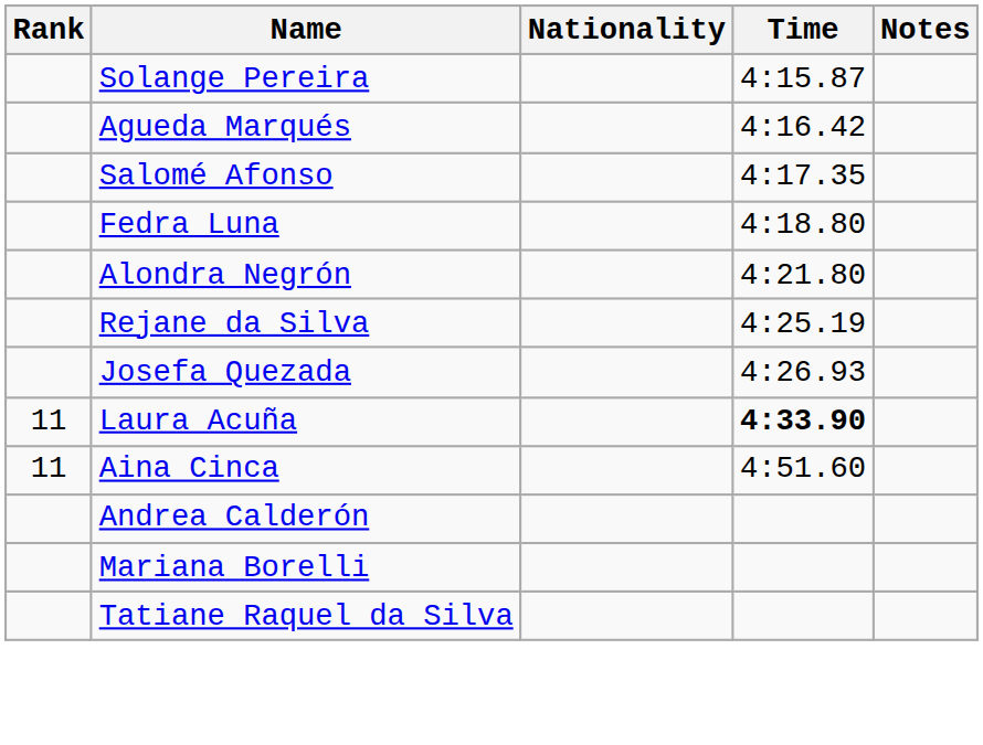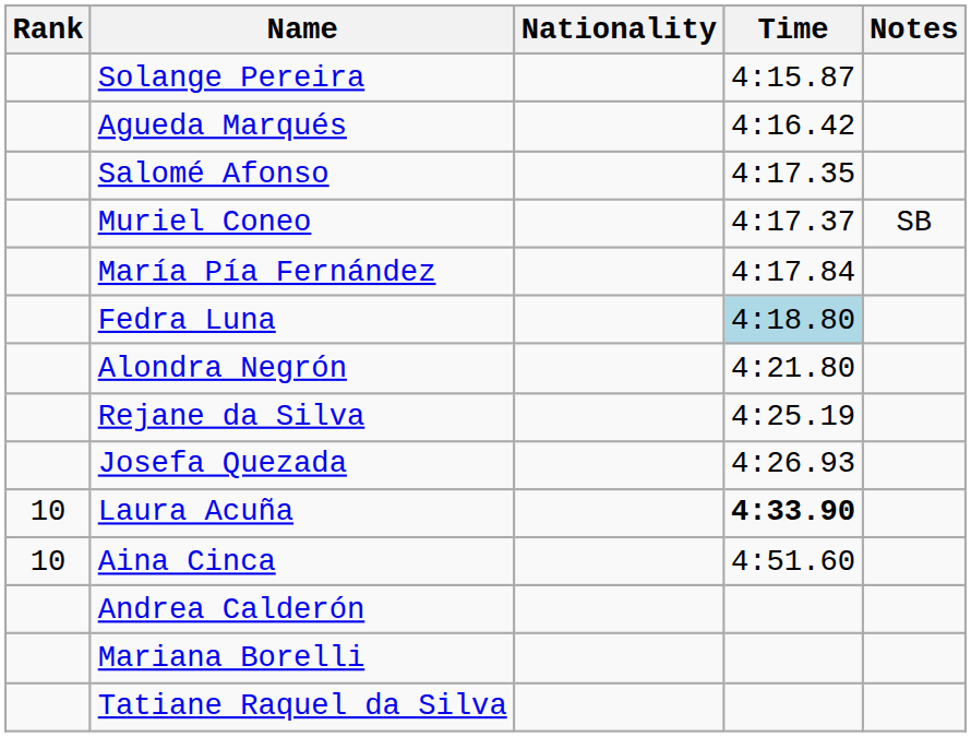+ row: Muriel Coneo | 4:17.37 | SB
+ row: María Pía Fernández | 4:17.84
Fedra Luna | Time: no background -> lightblue background
Laura Acuña | Rank: 11 -> 10
Aina Cinca | Rank: 11 -> 10
